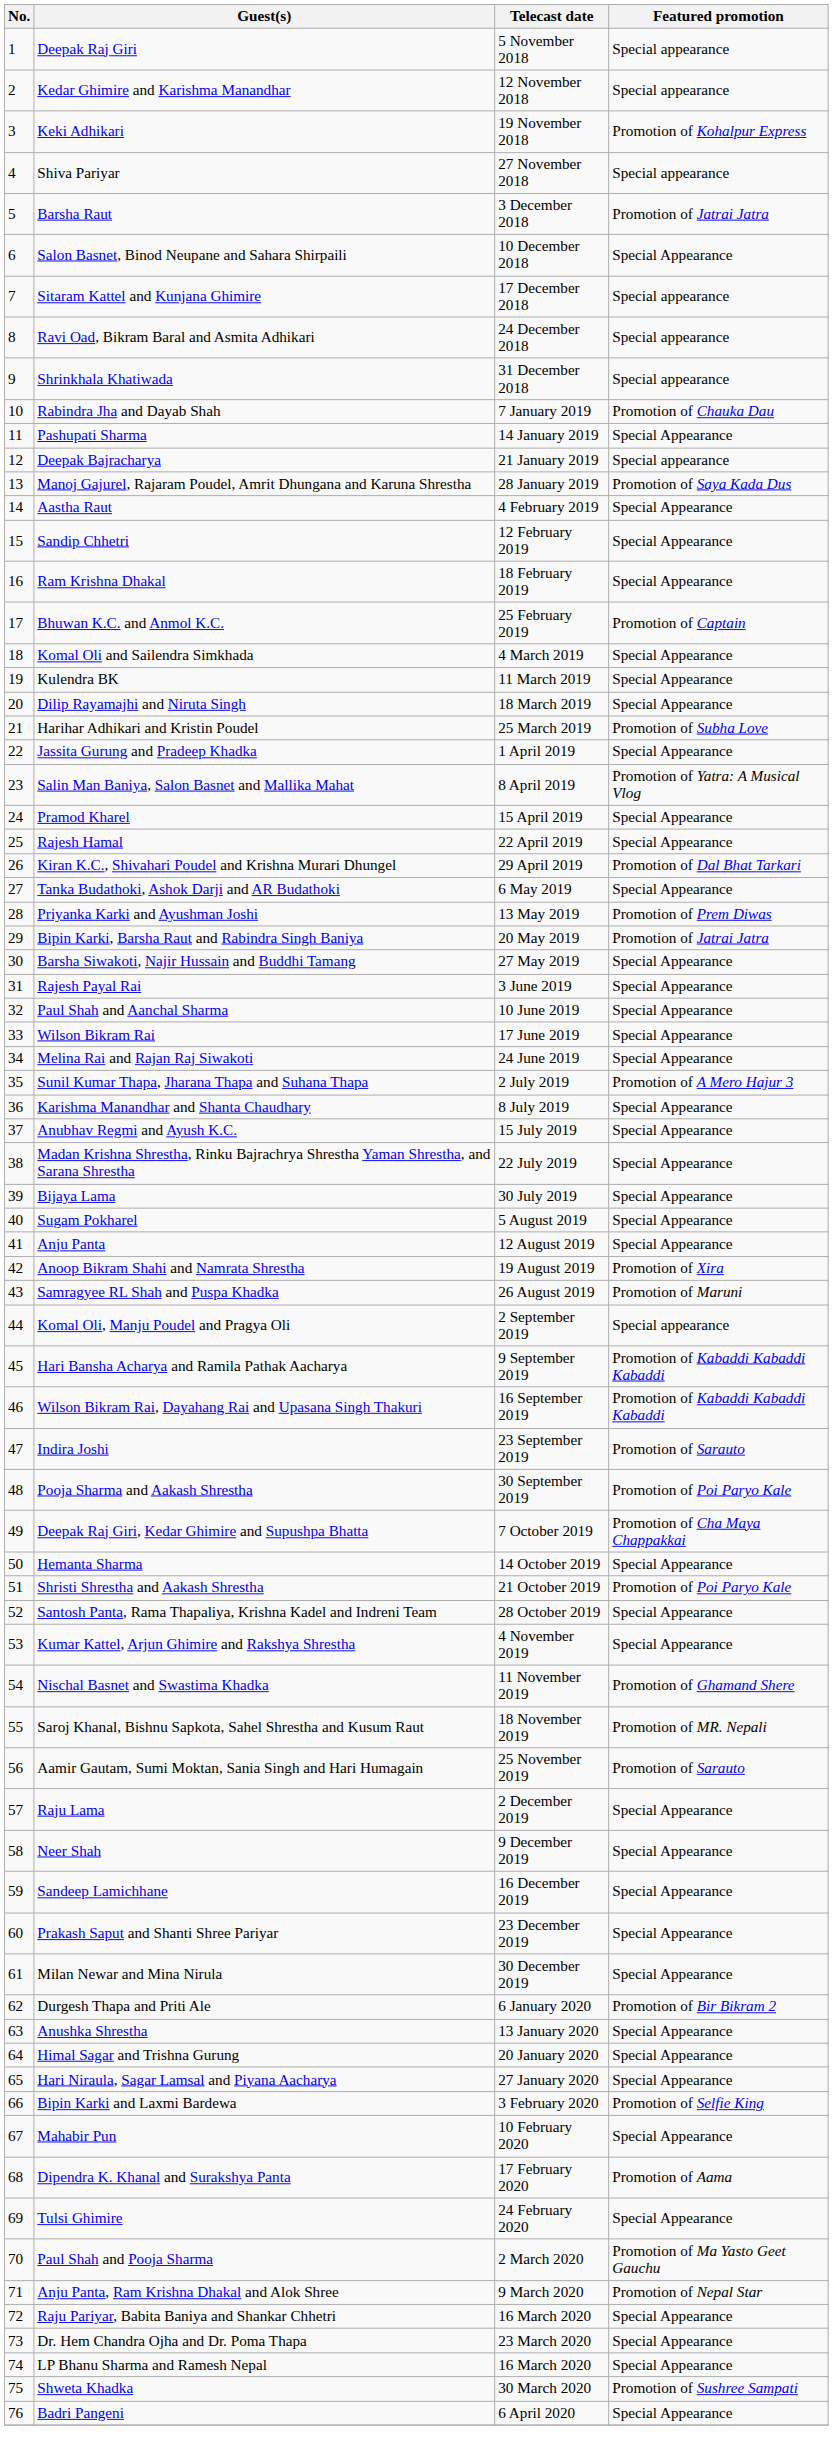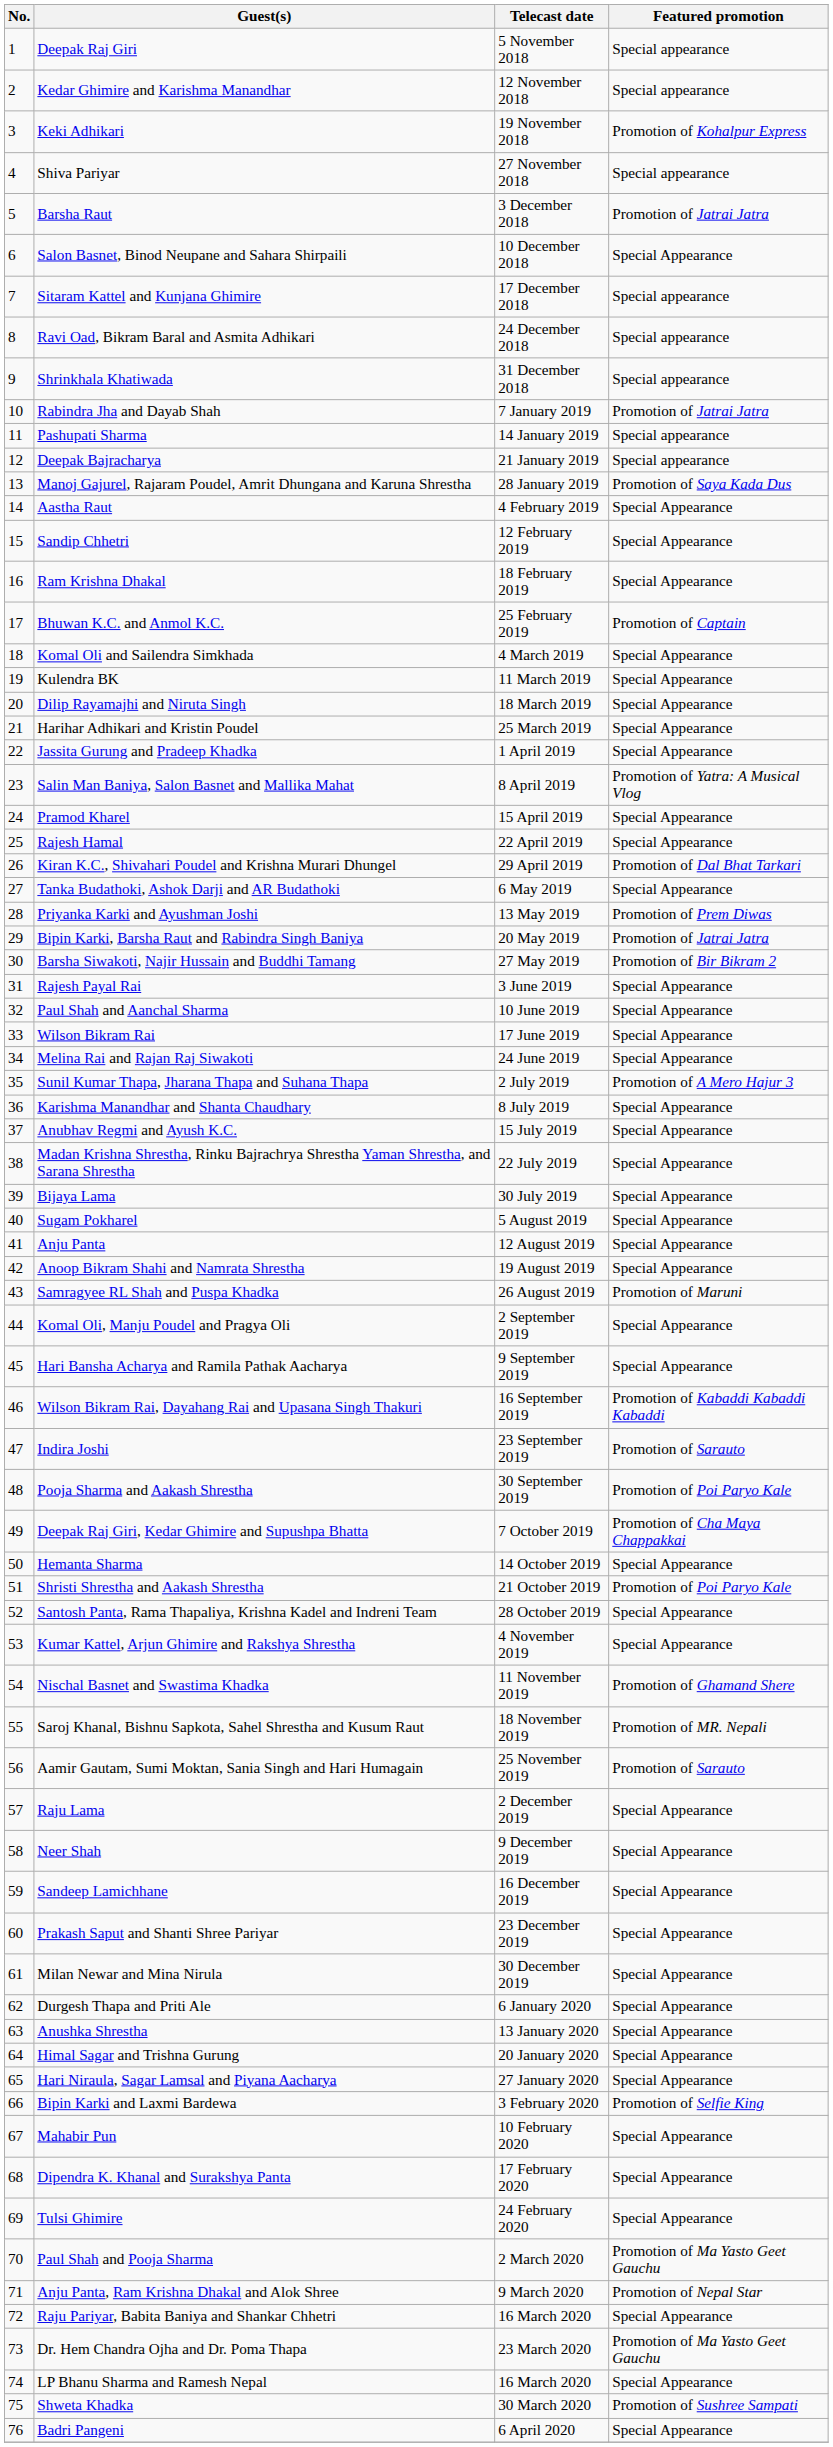Rabindra Jha and Dayab Shah | Featured promotion: Promotion of Chauka Dau -> Promotion of Jatrai Jatra
Pashupati Sharma | Featured promotion: Special Appearance -> Special appearance
Harihar Adhikari and Kristin Poudel | Featured promotion: Promotion of Subha Love -> Special Appearance
Barsha Siwakoti, Najir Hussain and Buddhi Tamang | Featured promotion: Special Appearance -> Promotion of Bir Bikram 2
Anoop Bikram Shahi and Namrata Shrestha | Featured promotion: Promotion of Xira -> Special Appearance
Komal Oli, Manju Poudel and Pragya Oli | Featured promotion: Special appearance -> Special Appearance
Hari Bansha Acharya and Ramila Pathak Aacharya | Featured promotion: Promotion of Kabaddi Kabaddi Kabaddi -> Special Appearance
Durgesh Thapa and Priti Ale | Featured promotion: Promotion of Bir Bikram 2 -> Special Appearance
Dipendra K. Khanal and Surakshya Panta | Featured promotion: Promotion of Aama -> Special Appearance
Dr. Hem Chandra Ojha and Dr. Poma Thapa | Featured promotion: Special Appearance -> Promotion of Ma Yasto Geet Gauchu
